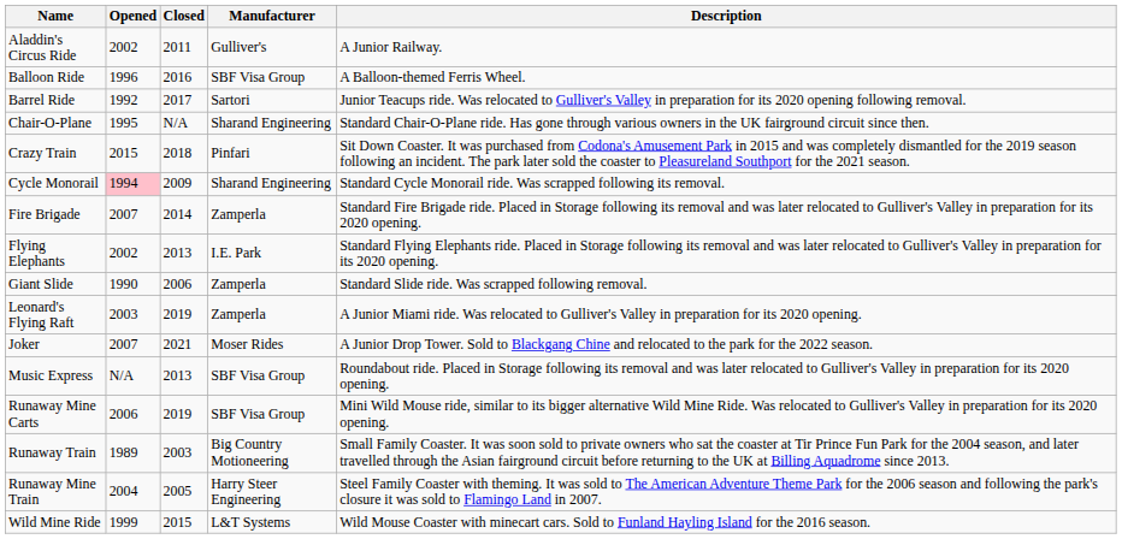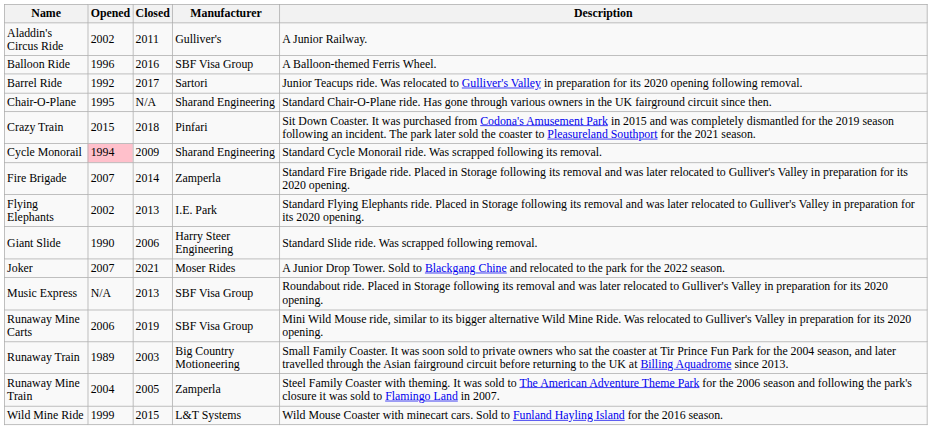Giant Slide | Manufacturer: Zamperla -> Harry Steer Engineering
- row: Leonard's Flying Raft | 2003 | 2019 | Zamperla | A Junior Miami ride. Was relocated to Gulliver's Valley in preparation for its 2020 opening.
Runaway Mine Train | Manufacturer: Harry Steer Engineering -> Zamperla
